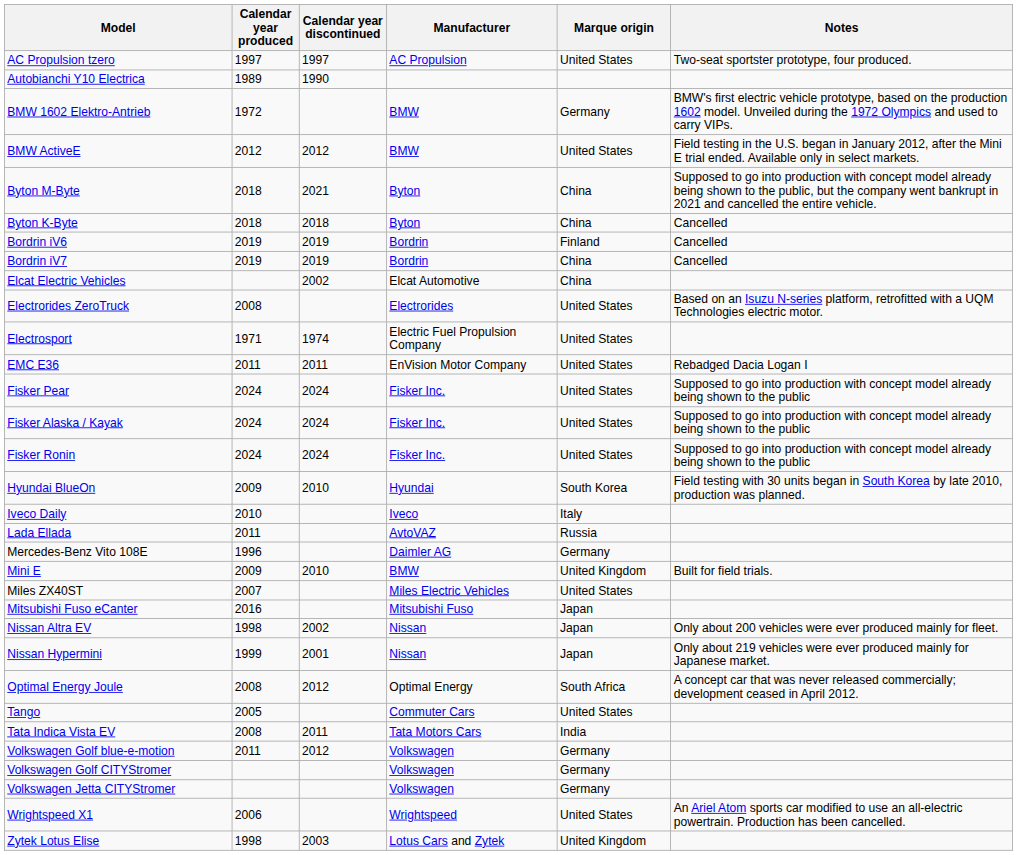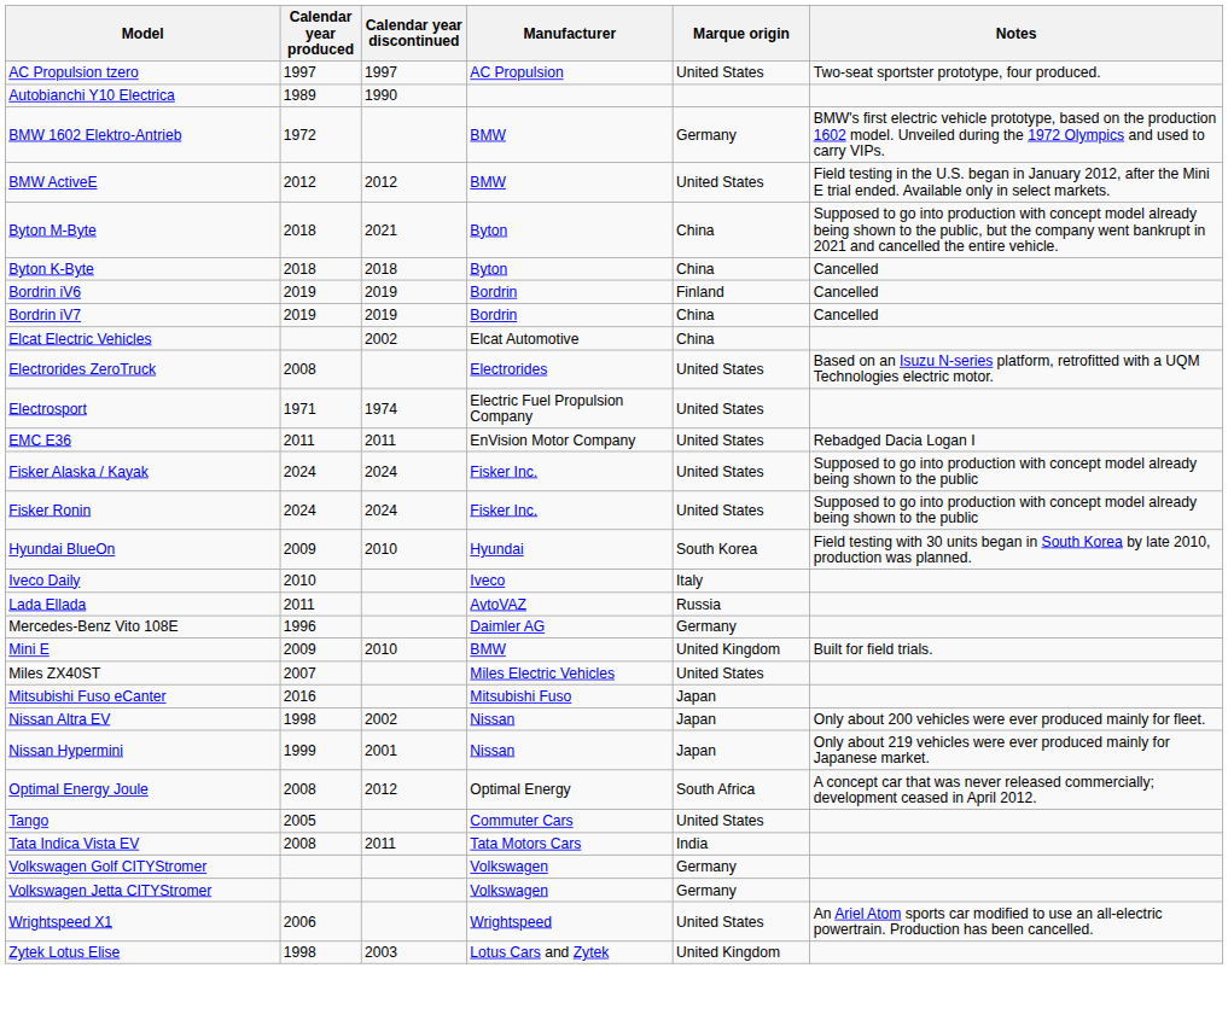- row: Fisker Pear | 2024 | 2024 | Fisker Inc. | United States | Supposed to go into production with concept model already being shown to the public
- row: Volkswagen Golf blue-e-motion | 2011 | 2012 | Volkswagen | Germany
